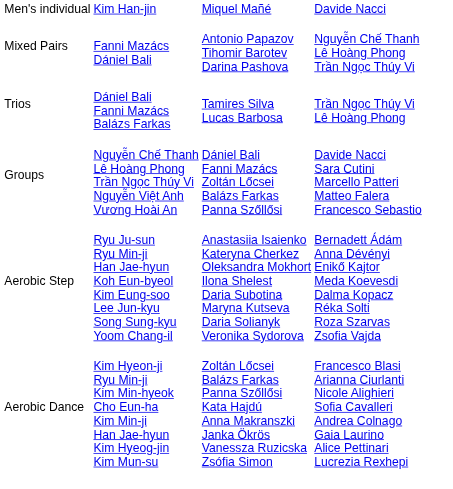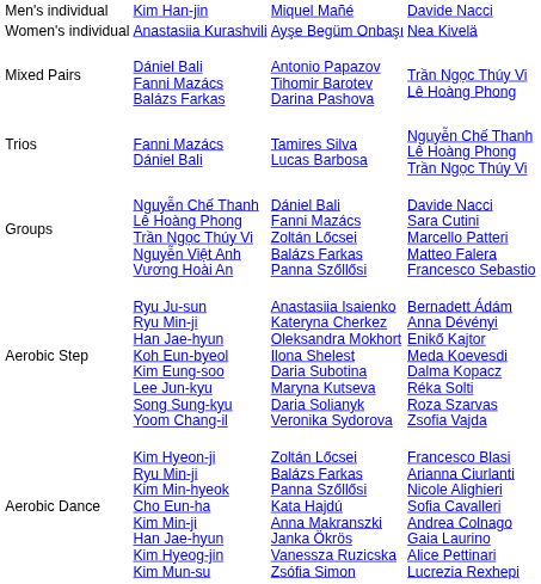+ row: Women's individual | Anastasiia Kurashvili | Ayşe Begüm Onbaşı | Nea Kivelä
Mixed Pairs | column 2: Fanni Mazács Dániel Bali -> Dániel Bali Fanni Mazács Balázs Farkas
Mixed Pairs | column 4: Nguyễn Chế Thanh Lê Hoàng Phong Trần Ngọc Thúy Vi -> Trần Ngọc Thúy Vi Lê Hoàng Phong
Trios | column 2: Dániel Bali Fanni Mazács Balázs Farkas -> Fanni Mazács Dániel Bali
Trios | column 4: Trần Ngọc Thúy Vi Lê Hoàng Phong -> Nguyễn Chế Thanh Lê Hoàng Phong Trần Ngọc Thúy Vi
